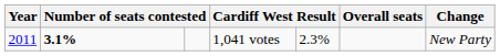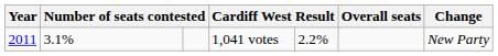1,041 votes | column 2: bold -> normal
1,041 votes | column 5: 2.3% -> 2.2%
